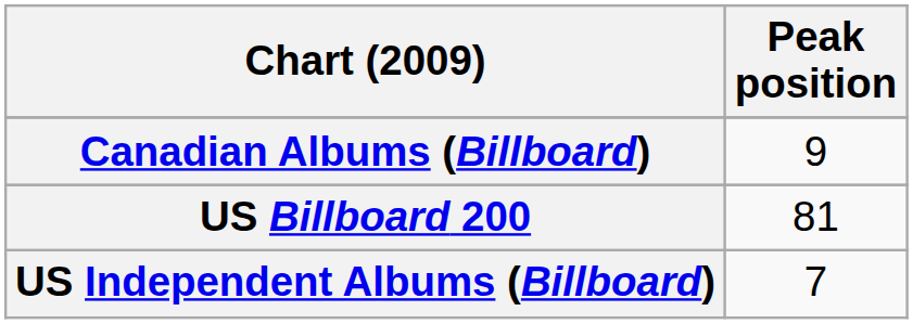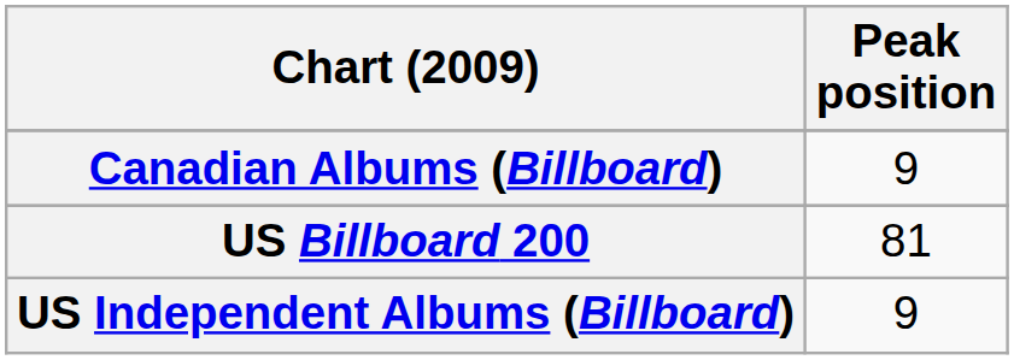US Independent Albums (Billboard) | Peak position: 7 -> 9
